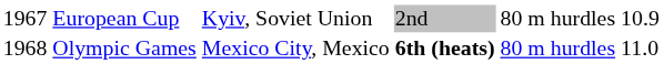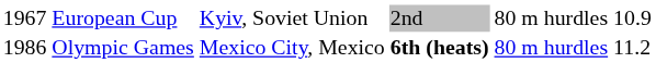Olympic Games | column 1: 1968 -> 1986
Olympic Games | column 6: 11.0 -> 11.2
